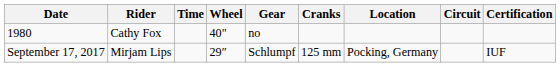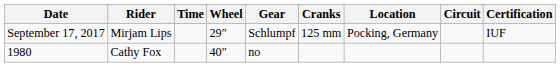rows swapped: 1980 <-> September 17, 2017
